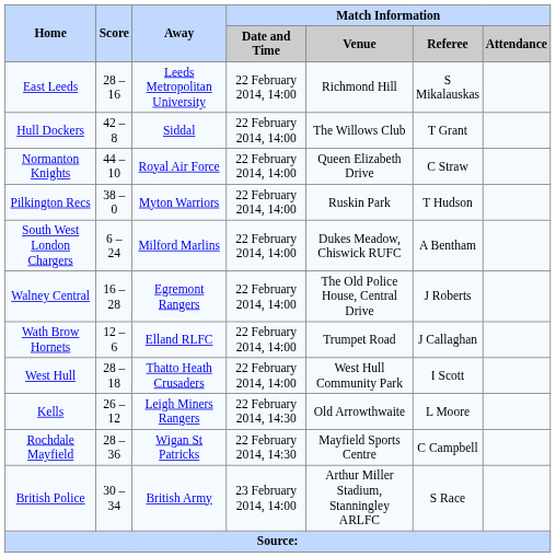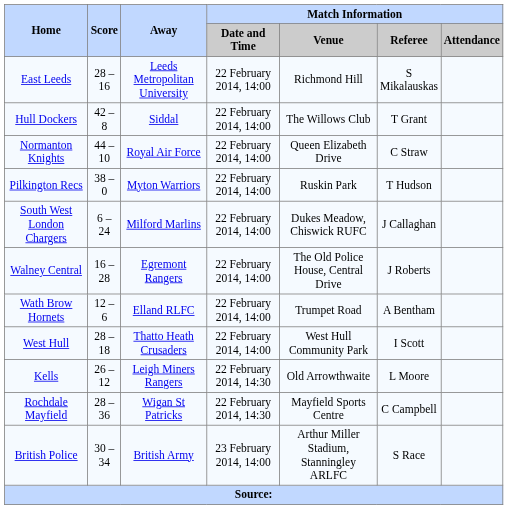South West London Chargers | Match Information / Referee: A Bentham -> J Callaghan
Wath Brow Hornets | Match Information / Referee: J Callaghan -> A Bentham
